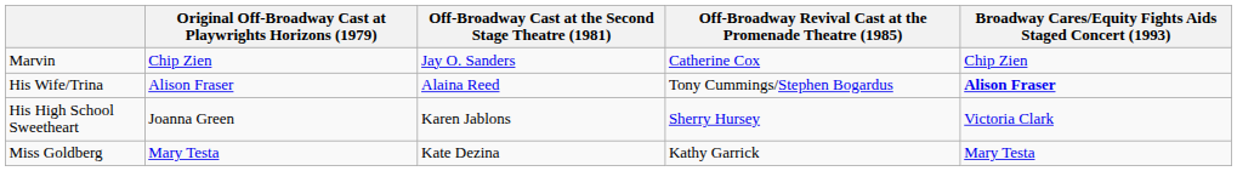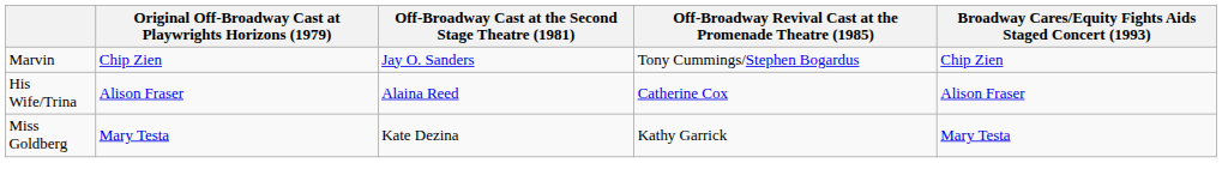Marvin | Off-Broadway Revival Cast at the Promenade Theatre (1985): Catherine Cox -> Tony Cummings/Stephen Bogardus
His Wife/Trina | Off-Broadway Revival Cast at the Promenade Theatre (1985): Tony Cummings/Stephen Bogardus -> Catherine Cox
His Wife/Trina | Broadway Cares/Equity Fights Aids Staged Concert (1993): bold -> normal
- row: His High School Sweetheart | Joanna Green | Karen Jablons | Sherry Hursey | Victoria Clark
